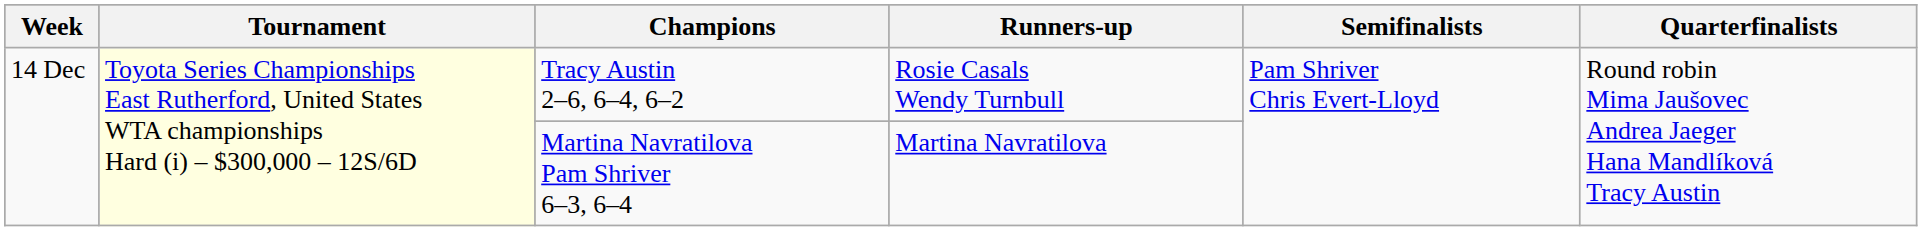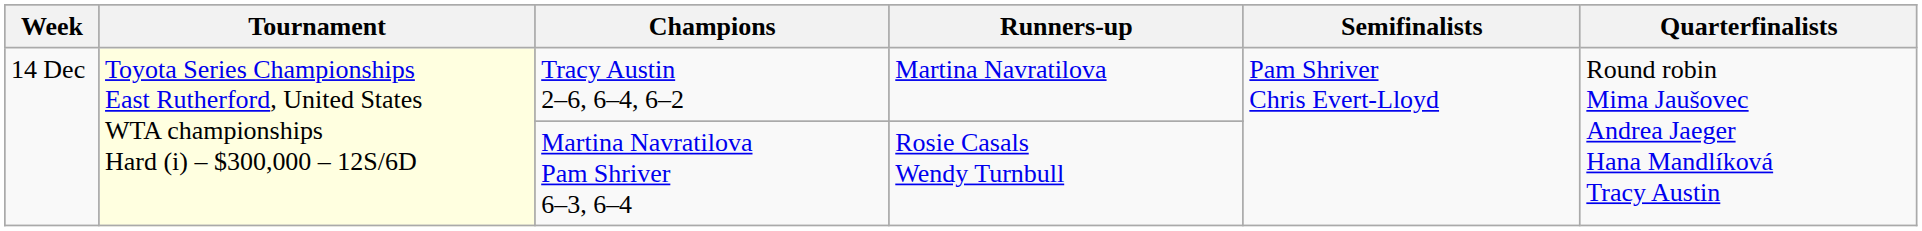Tracy Austin 2–6, 6–4, 6–2 | Runners-up: Rosie Casals Wendy Turnbull -> Martina Navratilova
Martina Navratilova Pam Shriver 6–3, 6–4 | Runners-up: Martina Navratilova -> Rosie Casals Wendy Turnbull
